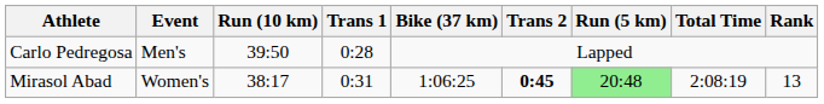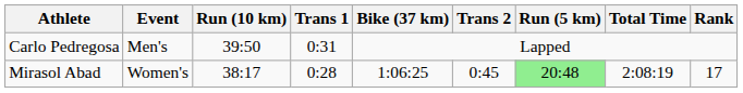Carlo Pedregosa | Trans 1: 0:28 -> 0:31
Mirasol Abad | Trans 1: 0:31 -> 0:28
Mirasol Abad | Trans 2: bold -> normal
Mirasol Abad | Rank: 13 -> 17
